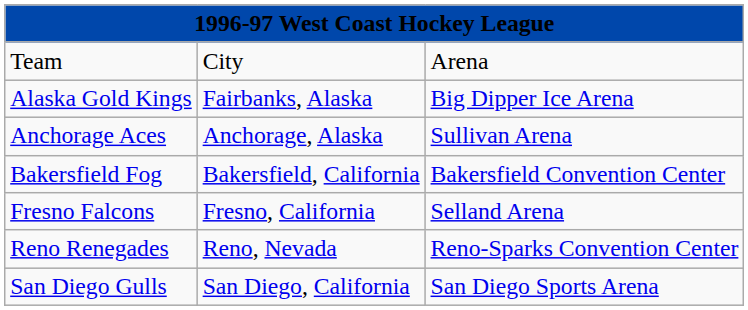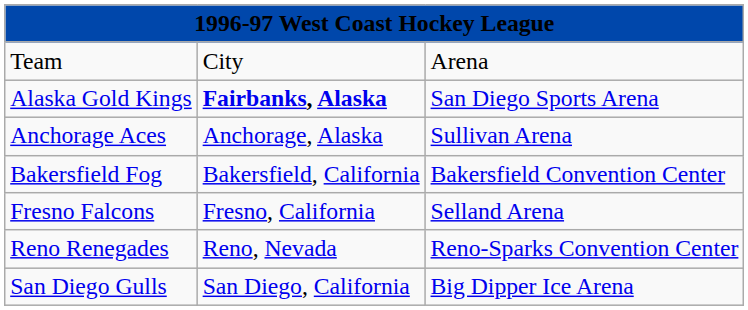Alaska Gold Kings | column 2: normal -> bold
Alaska Gold Kings | column 3: Big Dipper Ice Arena -> San Diego Sports Arena
San Diego Gulls | column 3: San Diego Sports Arena -> Big Dipper Ice Arena
